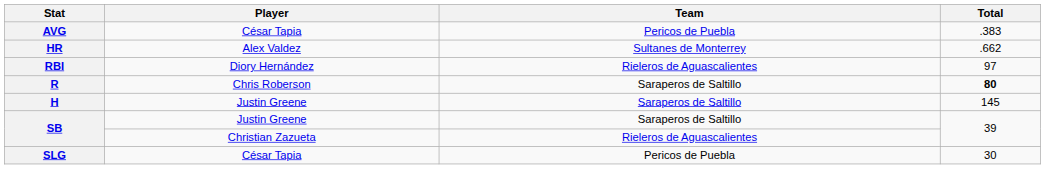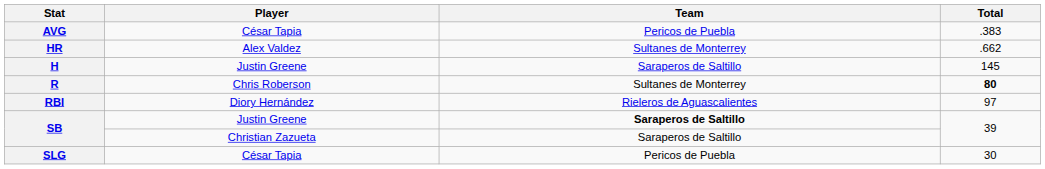rows swapped: RBI <-> H
R | Team: Saraperos de Saltillo -> Sultanes de Monterrey
SB / Justin Greene | Team: normal -> bold
SB / Christian Zazueta | Team: Rieleros de Aguascalientes -> Saraperos de Saltillo
